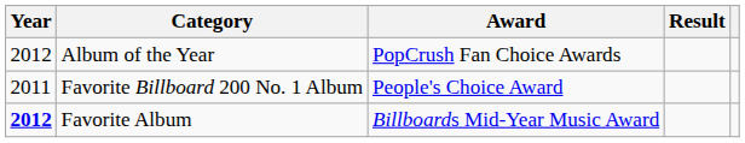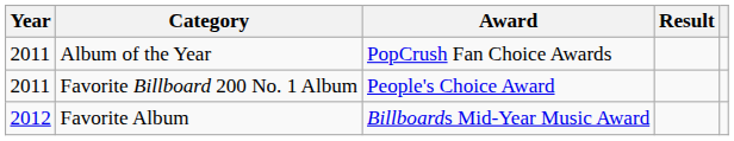Album of the Year | Year: 2012 -> 2011
Favorite Album | Year: bold -> normal
